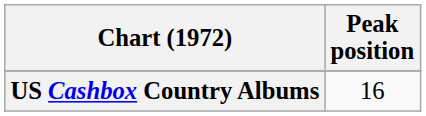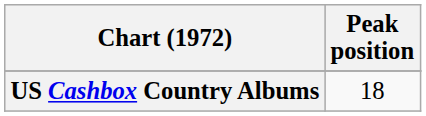US Cashbox Country Albums | Peak position: 16 -> 18
